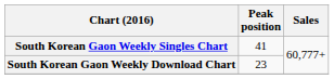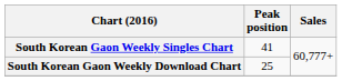South Korean Gaon Weekly Download Chart | Peak position: 23 -> 25
